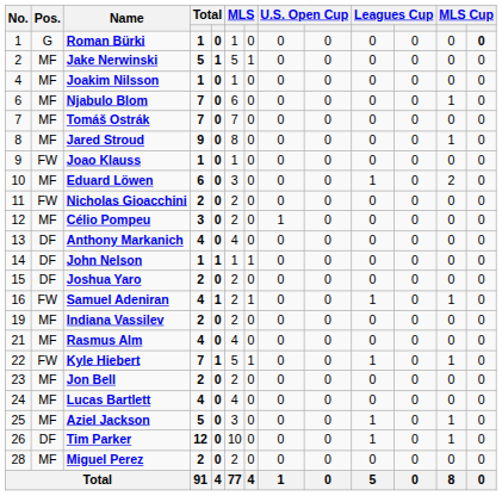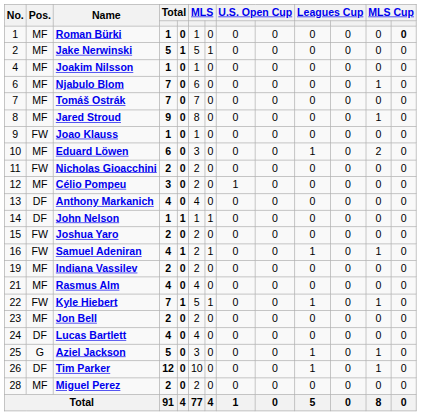Roman Bürki | Pos.: G -> MF
Joshua Yaro | Pos.: DF -> FW
Lucas Bartlett | Pos.: MF -> DF
Aziel Jackson | Pos.: MF -> G
